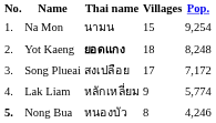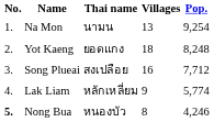Na Mon | Villages: 15 -> 13
Yot Kaeng | Thai name: bold -> normal
Song Plueai | Villages: 17 -> 16
Song Plueai | Pop.: 7,172 -> 7,712
